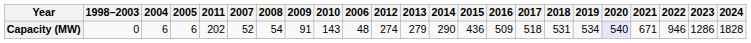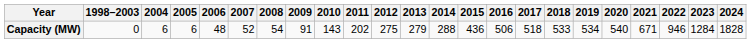columns swapped: 2006 <-> 2011
Capacity (MW) | 2012: 274 -> 275
Capacity (MW) | 2014: 290 -> 288
Capacity (MW) | 2016: 509 -> 506
Capacity (MW) | 2018: 531 -> 533
Capacity (MW) | 2020: lavender background -> no background
Capacity (MW) | 2023: 1286 -> 1284
